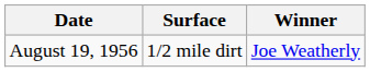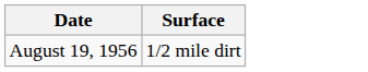- column: Winner | Joe Weatherly
